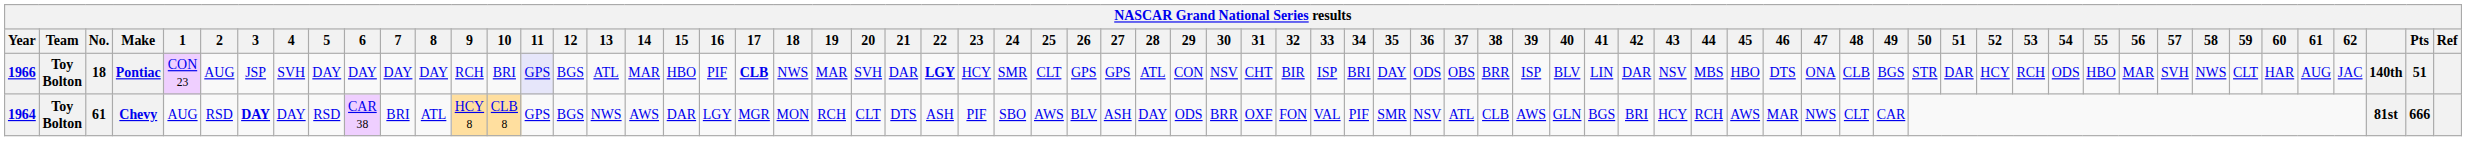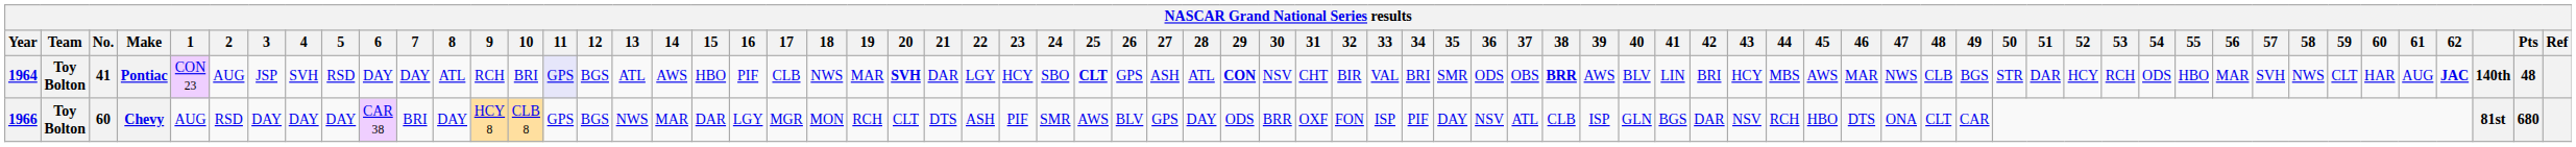Pontiac | Year: 1966 -> 1964
Pontiac | No.: 18 -> 41
Pontiac | 5: DAY -> RSD
Pontiac | 8: DAY -> ATL
Pontiac | 14: MAR -> AWS
Pontiac | 17: bold -> normal
Pontiac | 20: normal -> bold
Pontiac | 22: bold -> normal
Pontiac | 24: SMR -> SBO
Pontiac | 25: normal -> bold
Pontiac | 27: GPS -> ASH
Pontiac | 29: normal -> bold
Pontiac | 33: ISP -> VAL
Pontiac | 35: DAY -> SMR
Pontiac | 38: normal -> bold
Pontiac | 39: ISP -> AWS
Pontiac | 42: DAR -> BRI
Pontiac | 43: NSV -> HCY
Pontiac | 45: HBO -> AWS
Pontiac | 46: DTS -> MAR
Pontiac | 47: ONA -> NWS
Pontiac | 62: normal -> bold
Pontiac | Pts: 51 -> 48
Chevy | Year: 1964 -> 1966
Chevy | No.: 61 -> 60
Chevy | 3: bold -> normal
Chevy | 5: RSD -> DAY
Chevy | 8: ATL -> DAY
Chevy | 14: AWS -> MAR
Chevy | 24: SBO -> SMR
Chevy | 27: ASH -> GPS
Chevy | 33: VAL -> ISP
Chevy | 35: SMR -> DAY
Chevy | 39: AWS -> ISP
Chevy | 42: BRI -> DAR
Chevy | 43: HCY -> NSV
Chevy | 45: AWS -> HBO
Chevy | 46: MAR -> DTS
Chevy | 47: NWS -> ONA
Chevy | Pts: 666 -> 680
